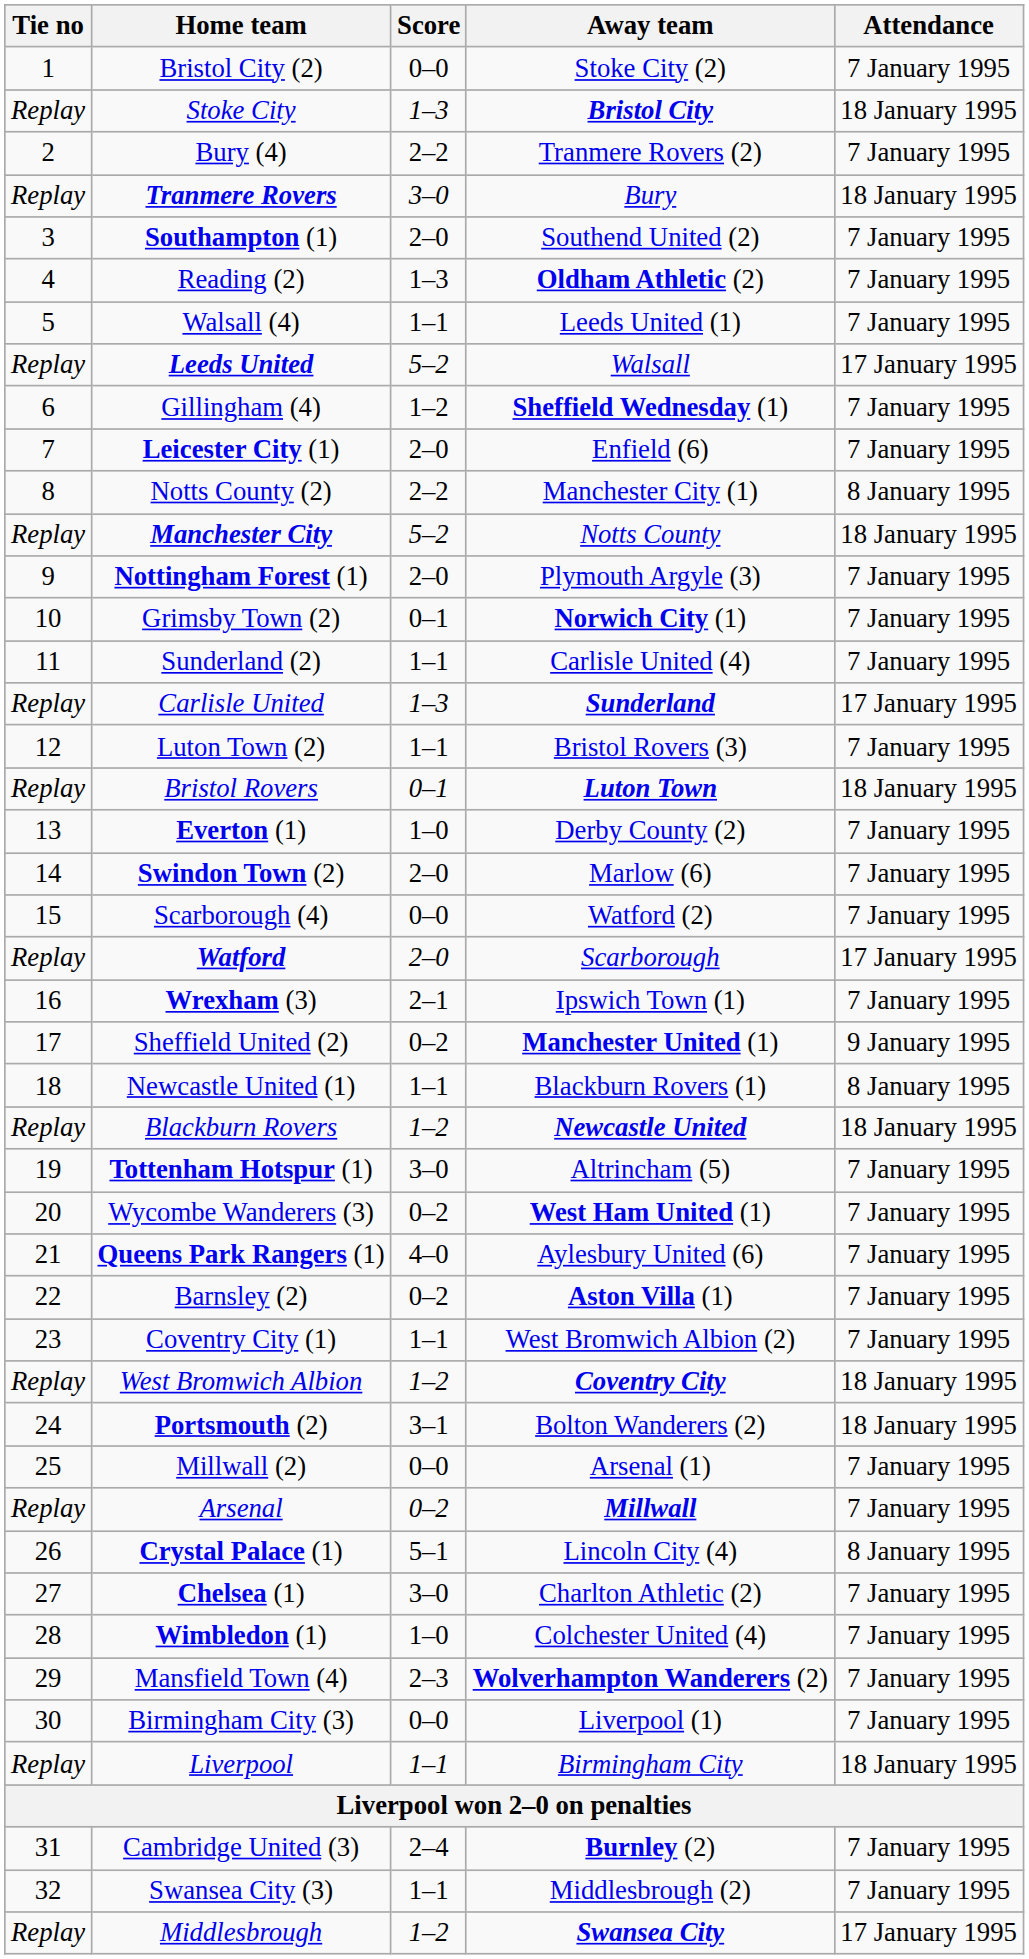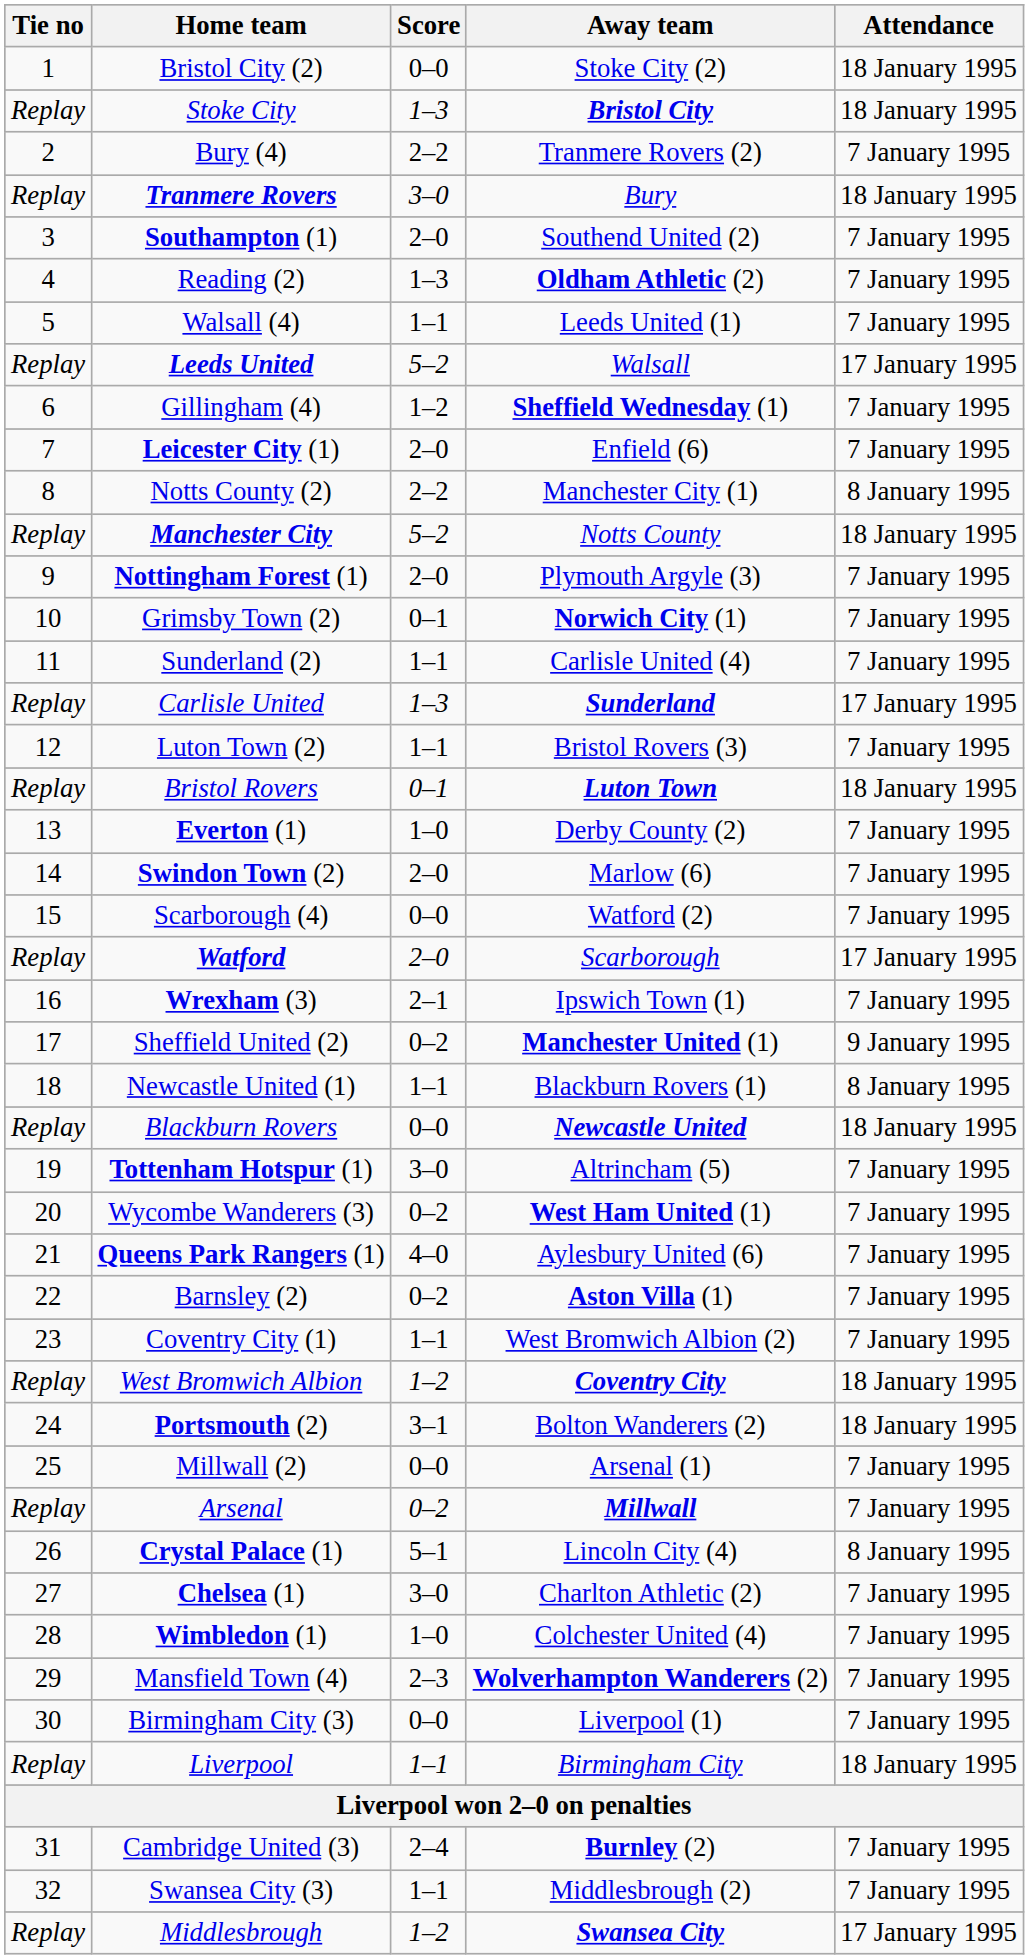Bristol City (2) | Attendance: 7 January 1995 -> 18 January 1995
Blackburn Rovers | Score: 1–2 -> 0–0
